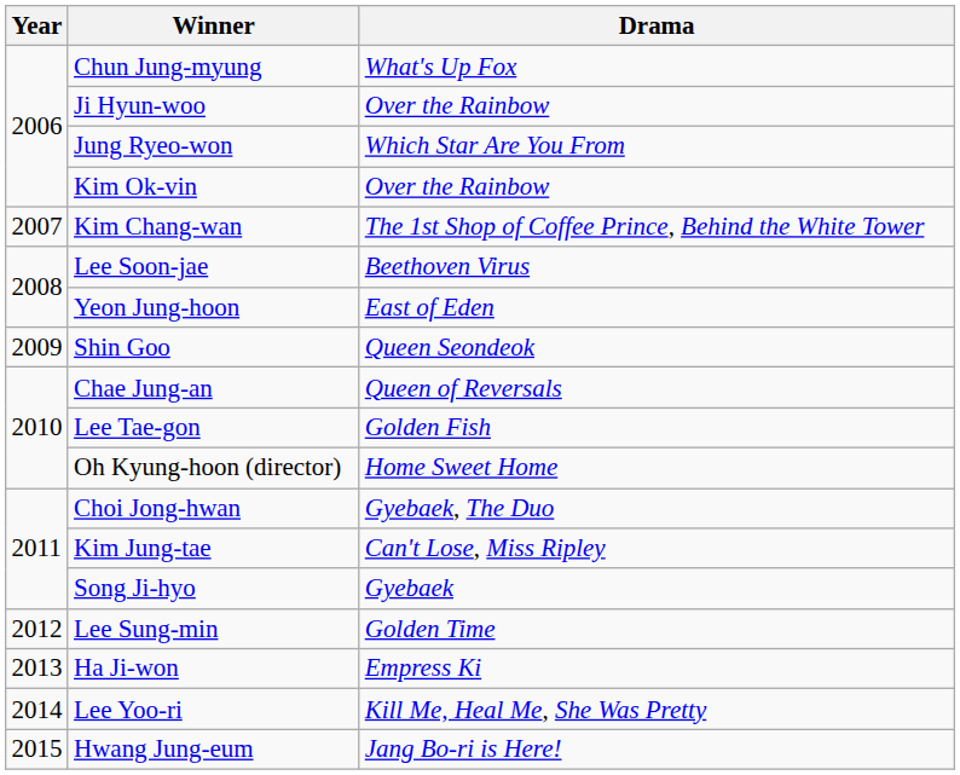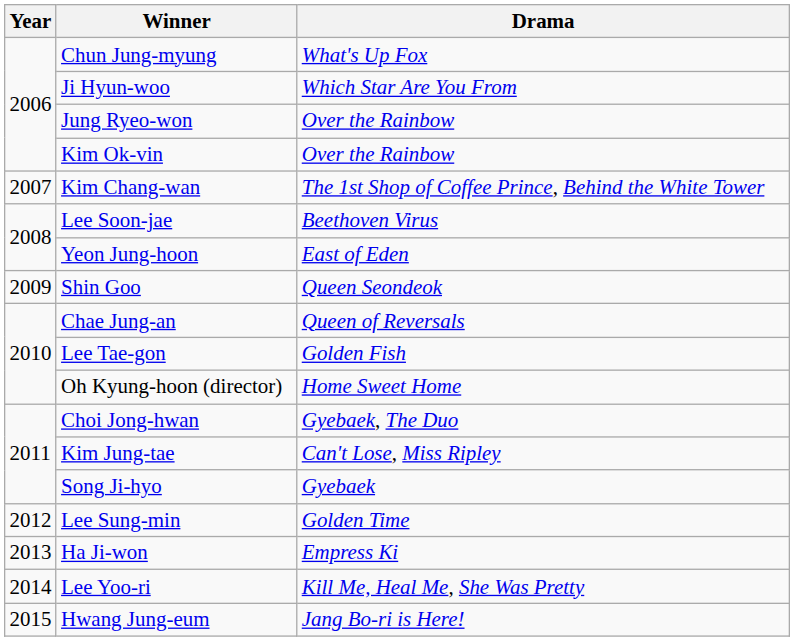Ji Hyun-woo | Drama: Over the Rainbow -> Which Star Are You From
Jung Ryeo-won | Drama: Which Star Are You From -> Over the Rainbow
